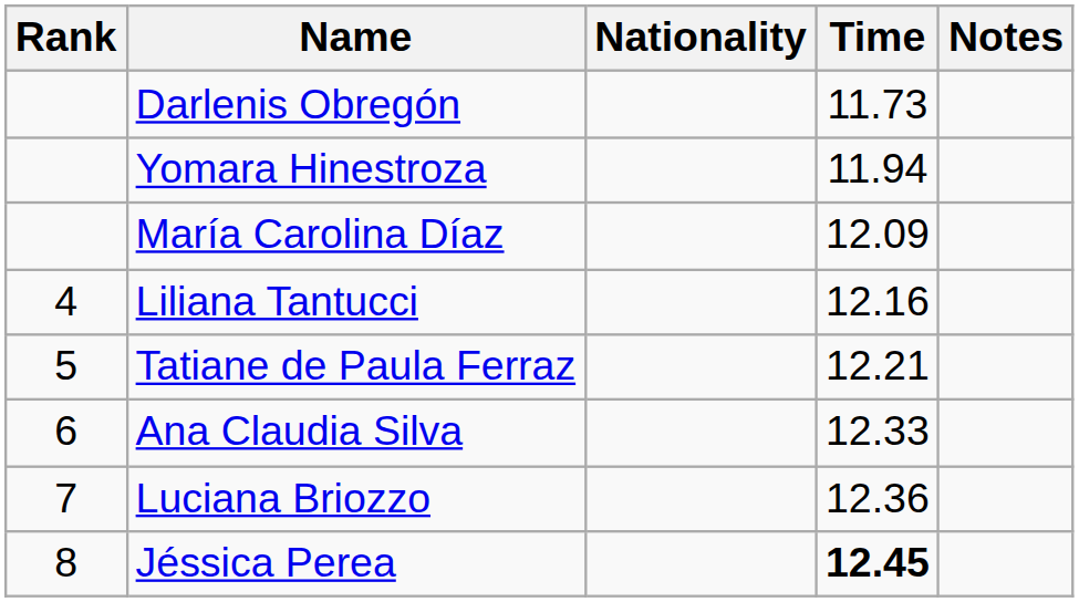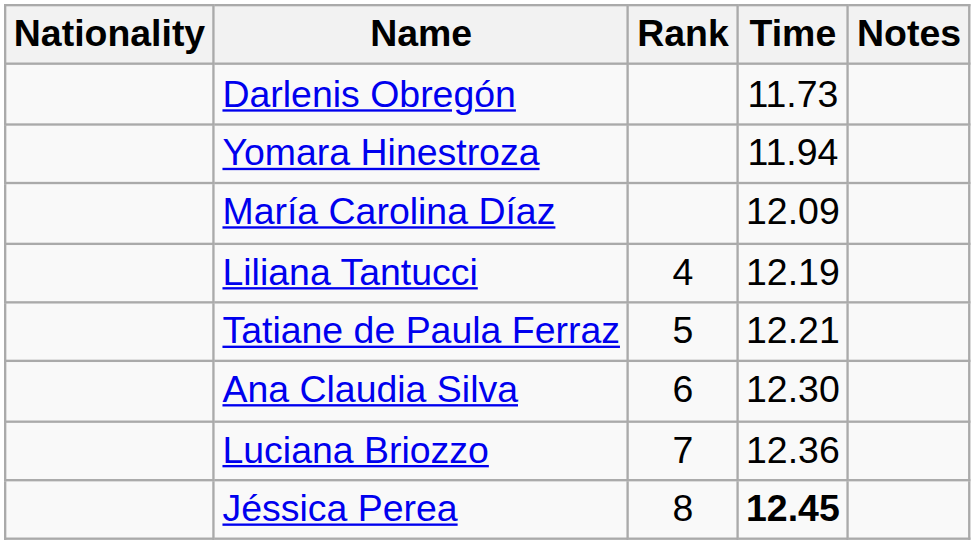columns swapped: Rank <-> Nationality
Liliana Tantucci | Time: 12.16 -> 12.19
Ana Claudia Silva | Time: 12.33 -> 12.30
